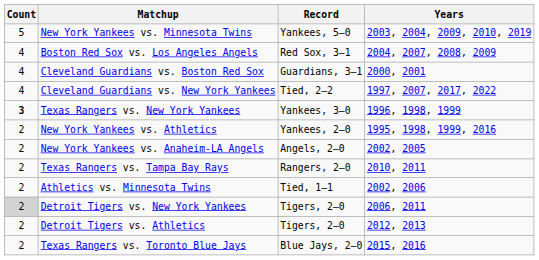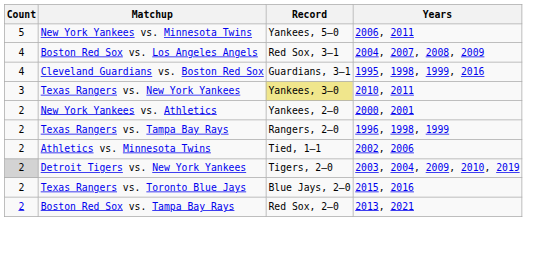New York Yankees vs. Minnesota Twins | Years: 2003, 2004, 2009, 2010, 2019 -> 2006, 2011
Cleveland Guardians vs. Boston Red Sox | Years: 2000, 2001 -> 1995, 1998, 1999, 2016
- row: 4 | Cleveland Guardians vs. New York Yankees | Tied, 2–2 | 1997, 2007, 2017, 2022
Texas Rangers vs. New York Yankees | Count: bold -> normal
Texas Rangers vs. New York Yankees | Record: no background -> khaki background
Texas Rangers vs. New York Yankees | Years: 1996, 1998, 1999 -> 2010, 2011
New York Yankees vs. Athletics | Years: 1995, 1998, 1999, 2016 -> 2000, 2001
- row: 2 | New York Yankees vs. Anaheim-LA Angels | Angels, 2–0 | 2002, 2005
Texas Rangers vs. Tampa Bay Rays | Years: 2010, 2011 -> 1996, 1998, 1999
Detroit Tigers vs. New York Yankees | Years: 2006, 2011 -> 2003, 2004, 2009, 2010, 2019
- row: 2 | Detroit Tigers vs. Athletics | Tigers, 2–0 | 2012, 2013
+ row: 2 | Boston Red Sox vs. Tampa Bay Rays | Red Sox, 2–0 | 2013, 2021
